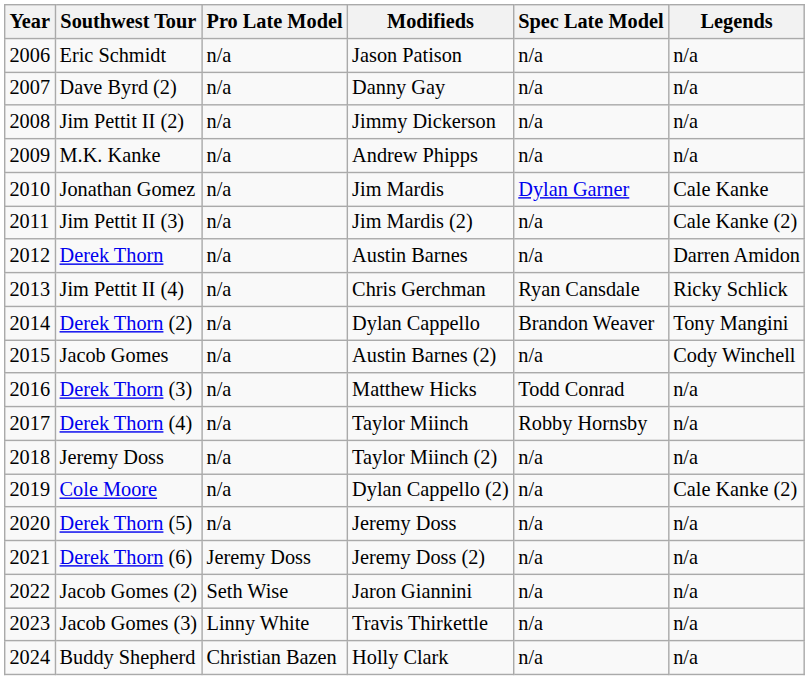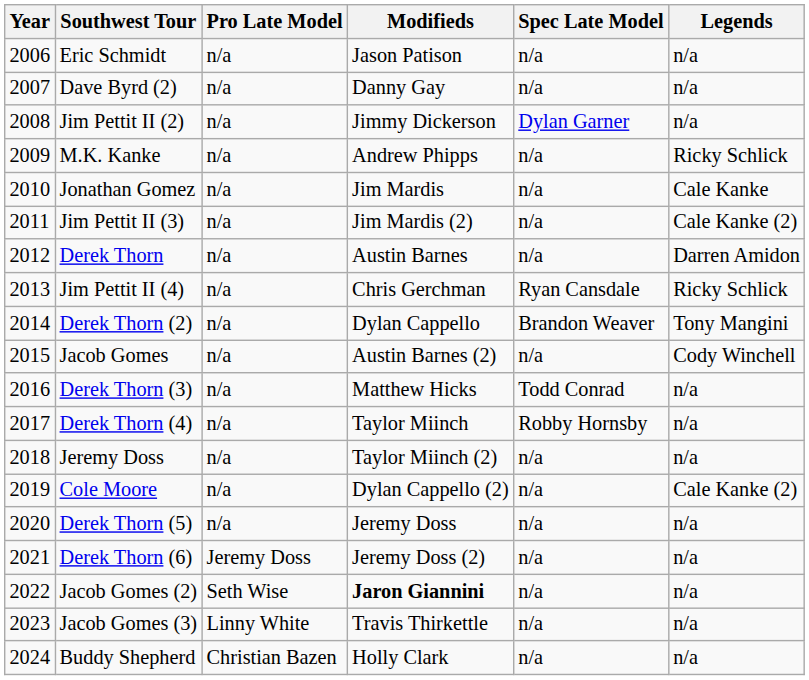Jim Pettit II (2) | Spec Late Model: n/a -> Dylan Garner
M.K. Kanke | Legends: n/a -> Ricky Schlick
Jonathan Gomez | Spec Late Model: Dylan Garner -> n/a
Jacob Gomes (2) | Modifieds: normal -> bold
